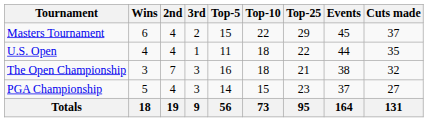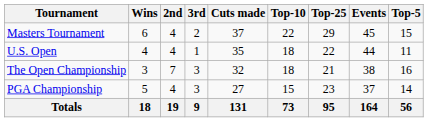columns swapped: Top-5 <-> Cuts made
